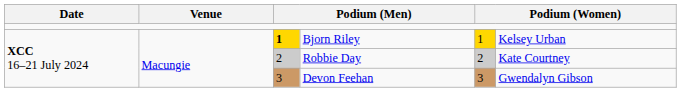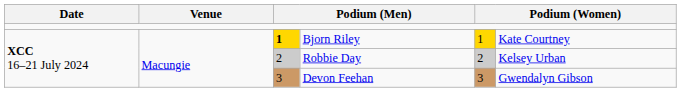Bjorn Riley | column 6: Kelsey Urban -> Kate Courtney
Robbie Day | column 6: Kate Courtney -> Kelsey Urban
